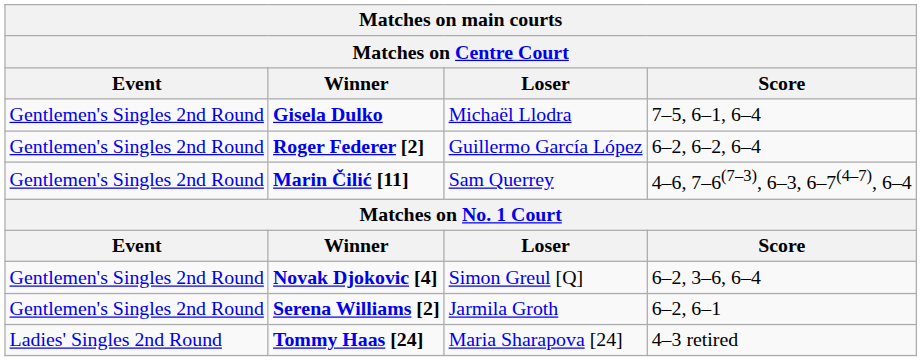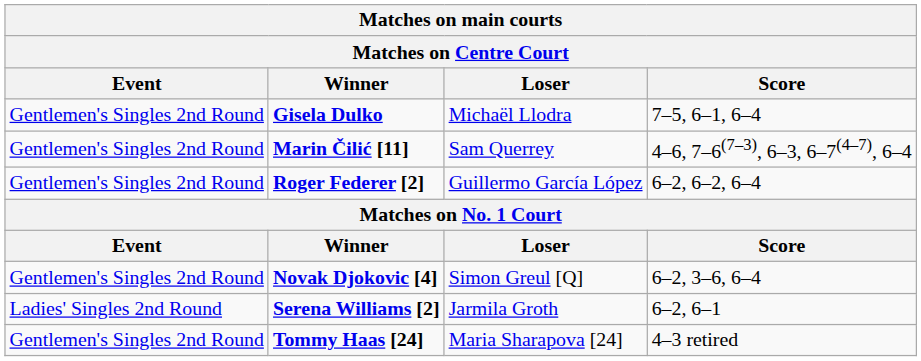rows swapped: Roger Federer [2] <-> Marin Čilić [11]
Serena Williams [2] | Event: Gentlemen's Singles 2nd Round -> Ladies' Singles 2nd Round
Tommy Haas [24] | Event: Ladies' Singles 2nd Round -> Gentlemen's Singles 2nd Round
